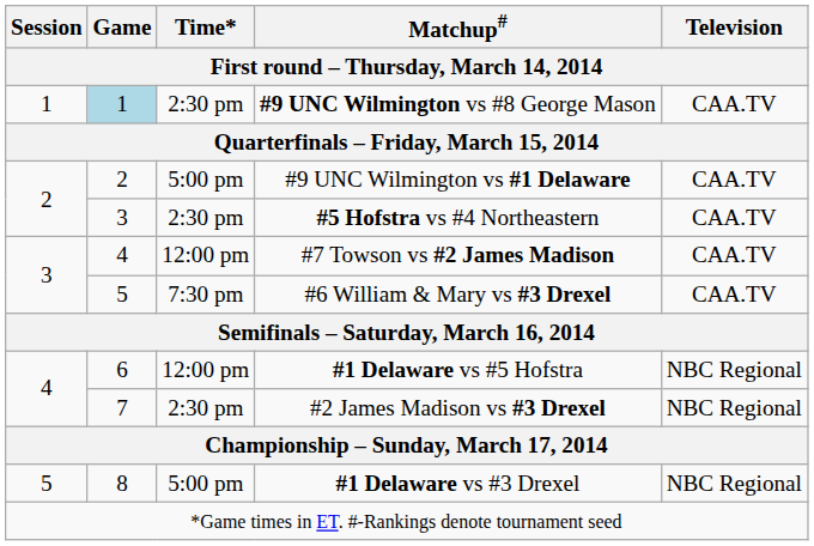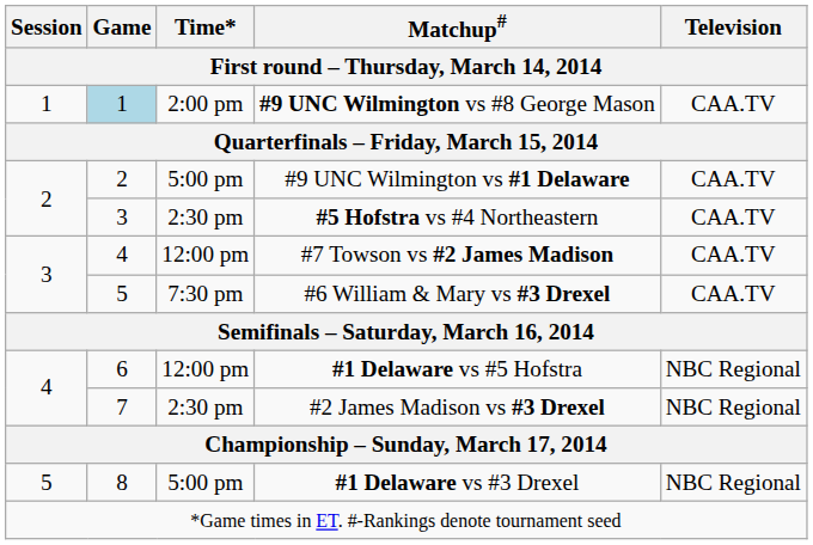#9 UNC Wilmington vs #8 George Mason | Time*: 2:30 pm -> 2:00 pm
